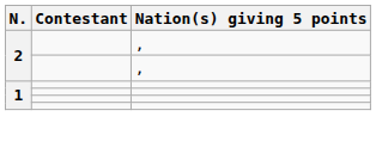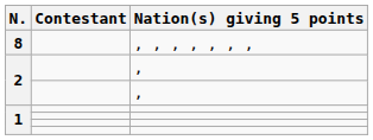+ row: 8 | , , , , , , ,
